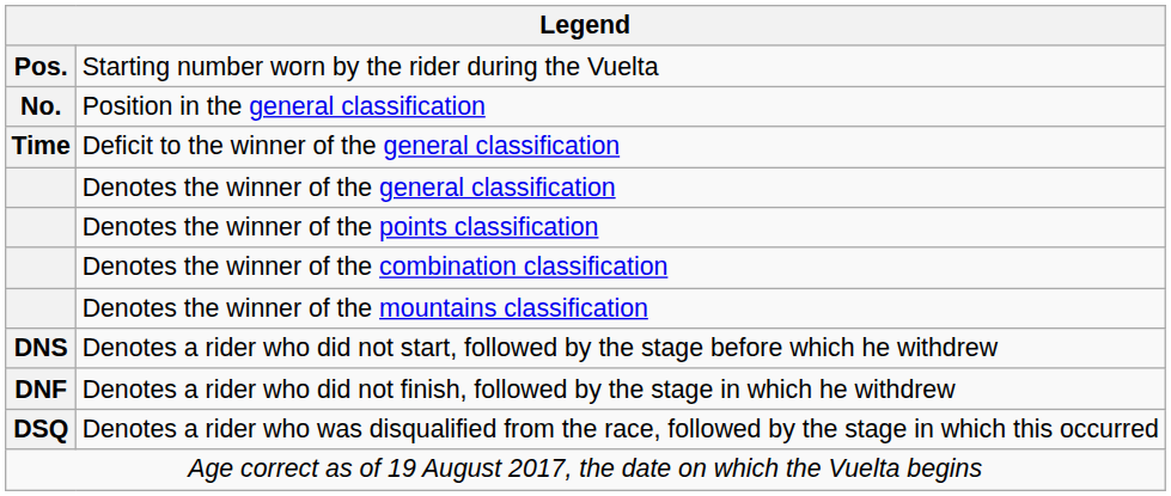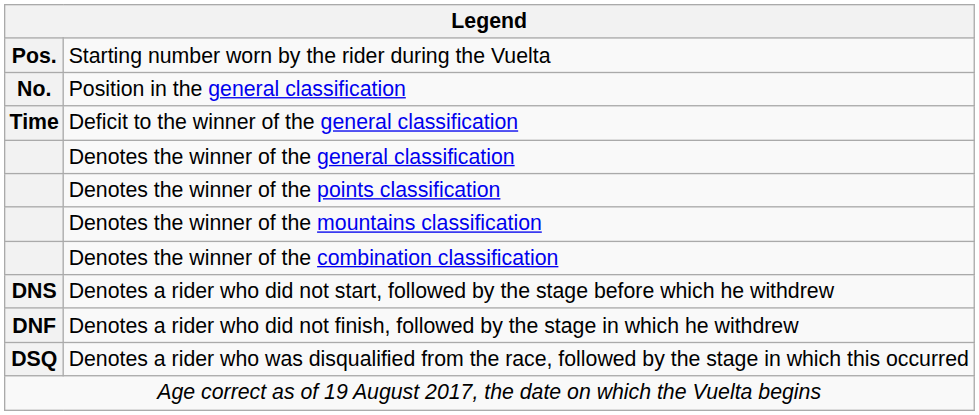rows swapped: Denotes the winner of the mountains classification <-> Denotes the winner of the combination classification
